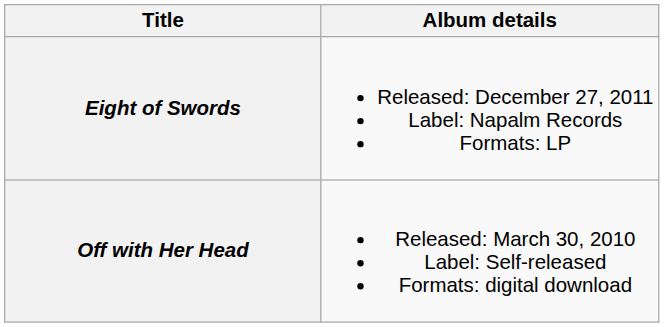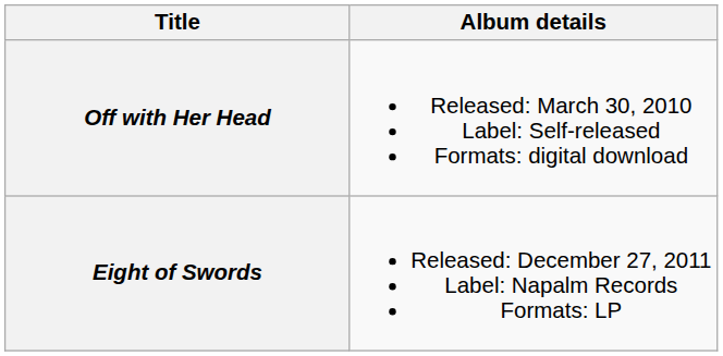rows swapped: Off with Her Head <-> Eight of Swords
